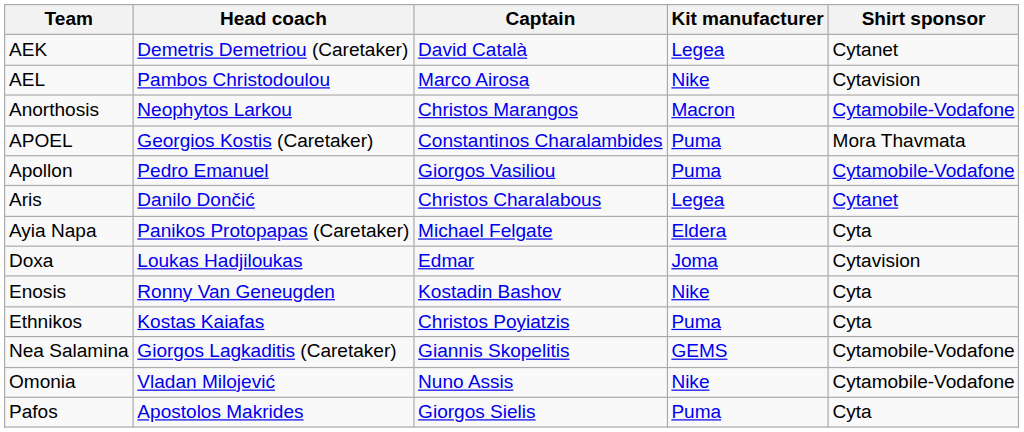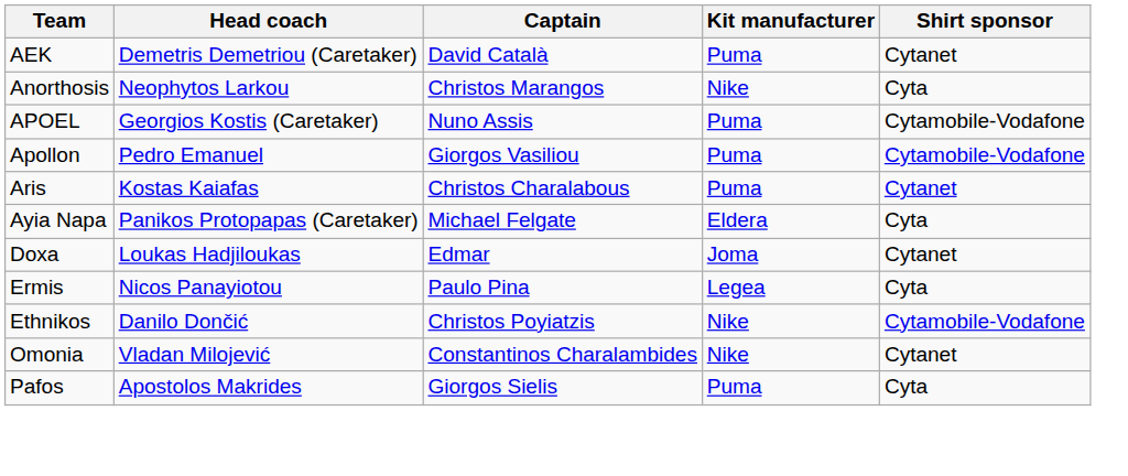AEK | Kit manufacturer: Legea -> Puma
- row: AEL | Pambos Christodoulou | Marco Airosa | Nike | Cytavision
Anorthosis | Kit manufacturer: Macron -> Nike
Anorthosis | Shirt sponsor: Cytamobile-Vodafone -> Cyta
APOEL | Captain: Constantinos Charalambides -> Nuno Assis
APOEL | Shirt sponsor: Mora Thavmata -> Cytamobile-Vodafone
Aris | Head coach: Danilo Dončić -> Kostas Kaiafas
Aris | Kit manufacturer: Legea -> Puma
Doxa | Shirt sponsor: Cytavision -> Cytanet
- row: Enosis | Ronny Van Geneugden | Kostadin Bashov | Nike | Cyta
+ row: Ermis | Nicos Panayiotou | Paulo Pina | Legea | Cyta
Ethnikos | Head coach: Kostas Kaiafas -> Danilo Dončić
Ethnikos | Kit manufacturer: Puma -> Nike
Ethnikos | Shirt sponsor: Cyta -> Cytamobile-Vodafone
- row: Nea Salamina | Giorgos Lagkaditis (Caretaker) | Giannis Skopelitis | GEMS | Cytamobile-Vodafone
Omonia | Captain: Nuno Assis -> Constantinos Charalambides
Omonia | Shirt sponsor: Cytamobile-Vodafone -> Cytanet
